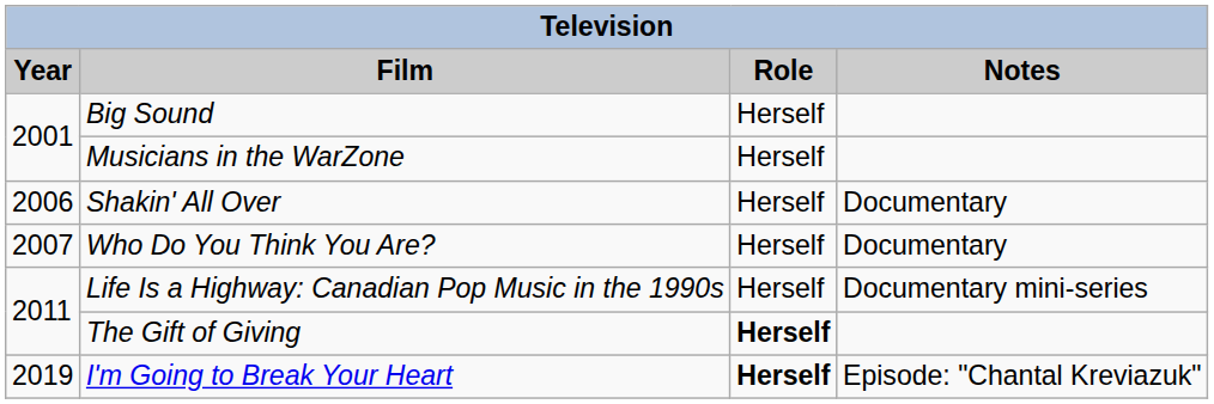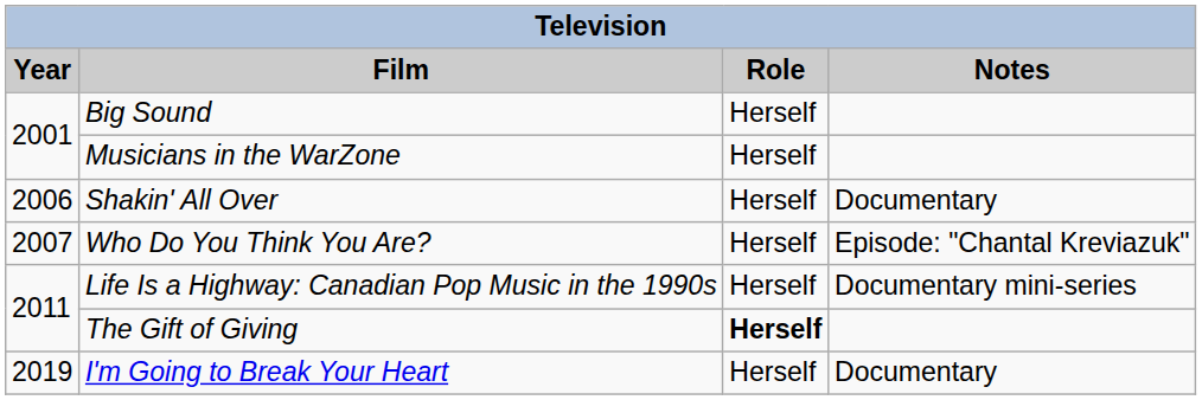Who Do You Think You Are? | Notes: Documentary -> Episode: "Chantal Kreviazuk"
I'm Going to Break Your Heart | Role: bold -> normal
I'm Going to Break Your Heart | Notes: Episode: "Chantal Kreviazuk" -> Documentary
